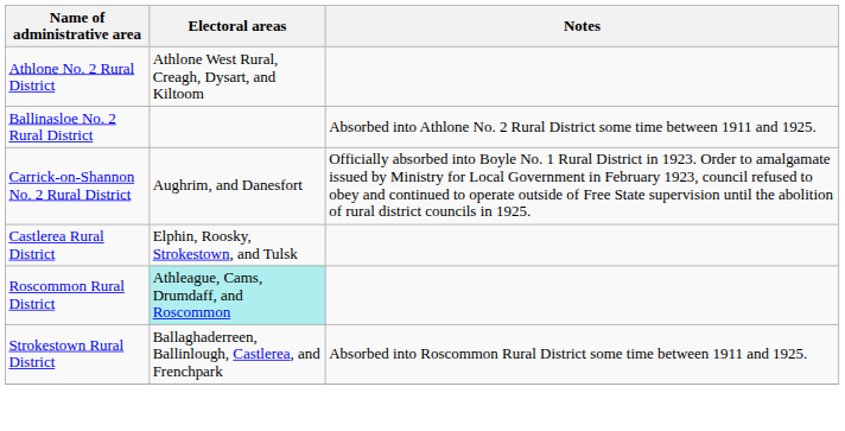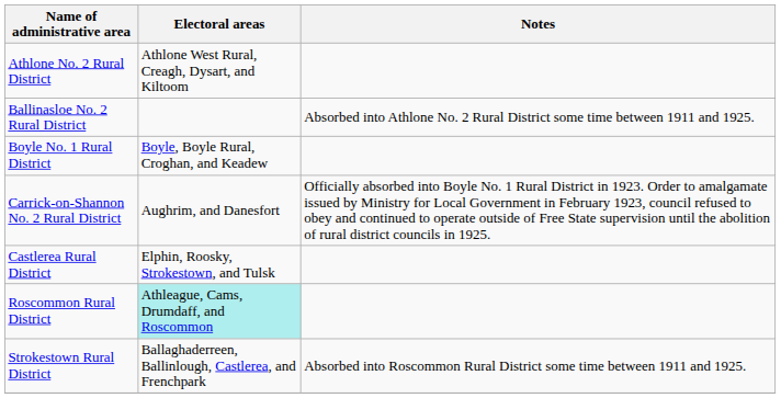+ row: Boyle No. 1 Rural District | Boyle, Boyle Rural, Croghan, and Keadew
